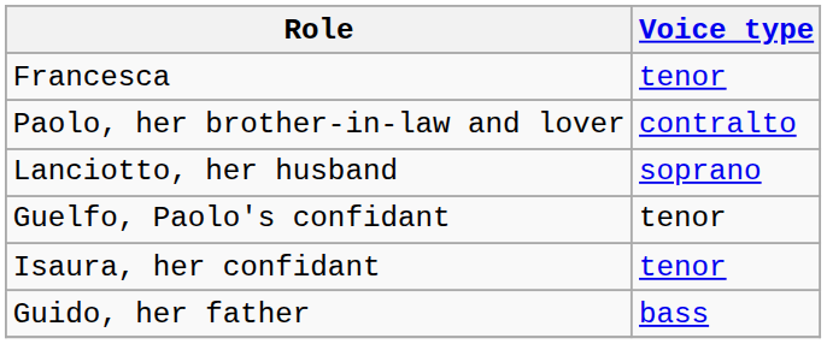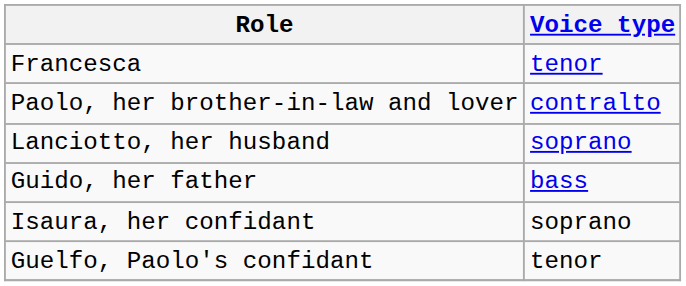rows swapped: Guido, her father <-> Guelfo, Paolo's confidant
Isaura, her confidant | Voice type: tenor -> soprano
